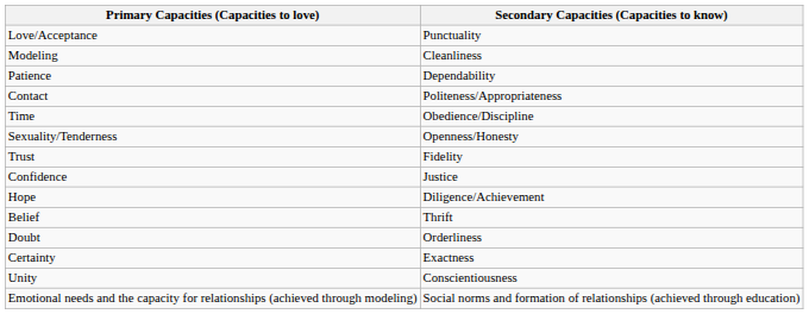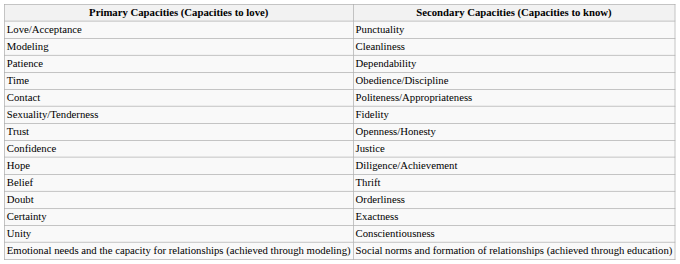rows swapped: Time <-> Contact
Sexuality/Tenderness | Secondary Capacities (Capacities to know): Openness/Honesty -> Fidelity
Trust | Secondary Capacities (Capacities to know): Fidelity -> Openness/Honesty
